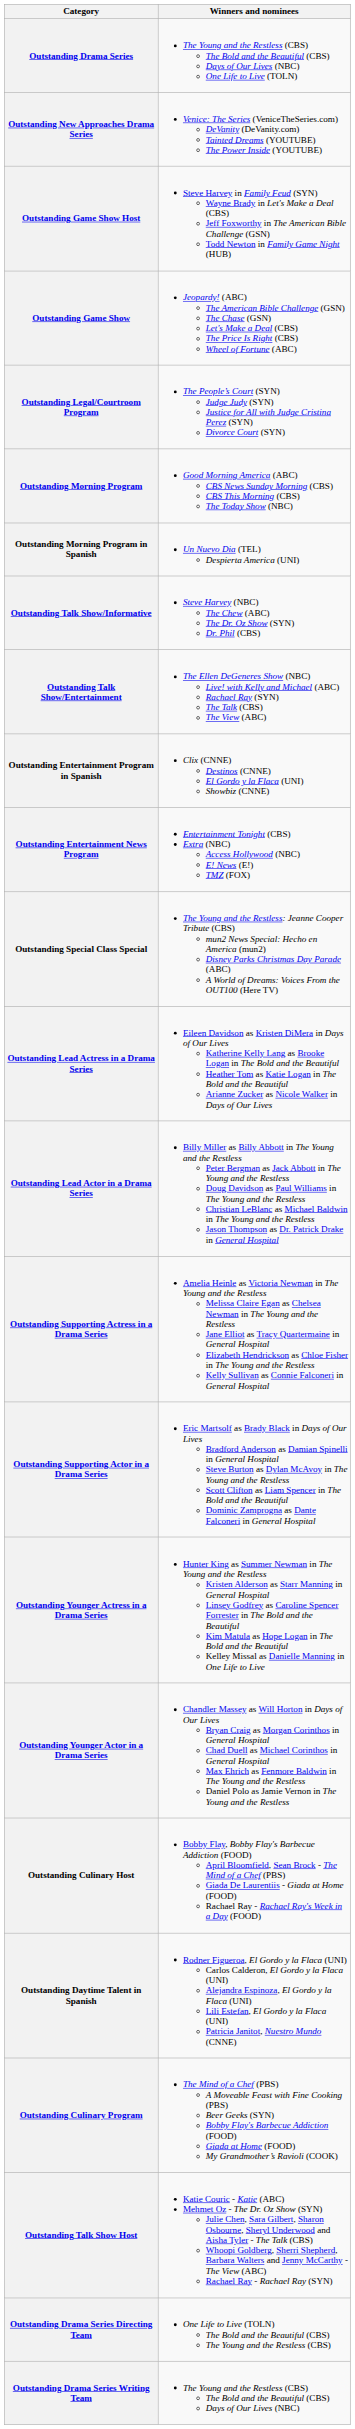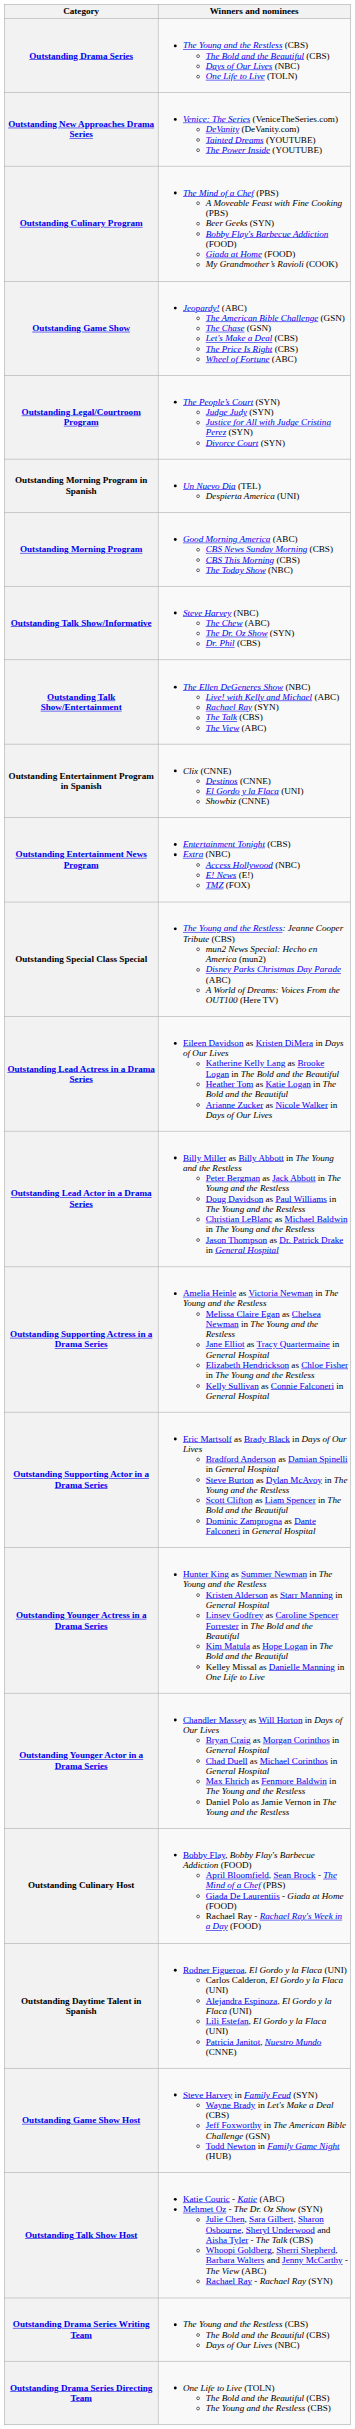rows swapped: Outstanding Culinary Program <-> Outstanding Game Show Host
rows swapped: Outstanding Morning Program <-> Outstanding Morning Program in Spanish
rows swapped: Outstanding Drama Series Writing Team <-> Outstanding Drama Series Directing Team
